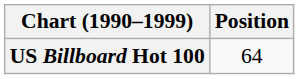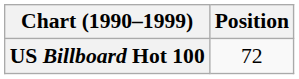US Billboard Hot 100 | Position: 64 -> 72
